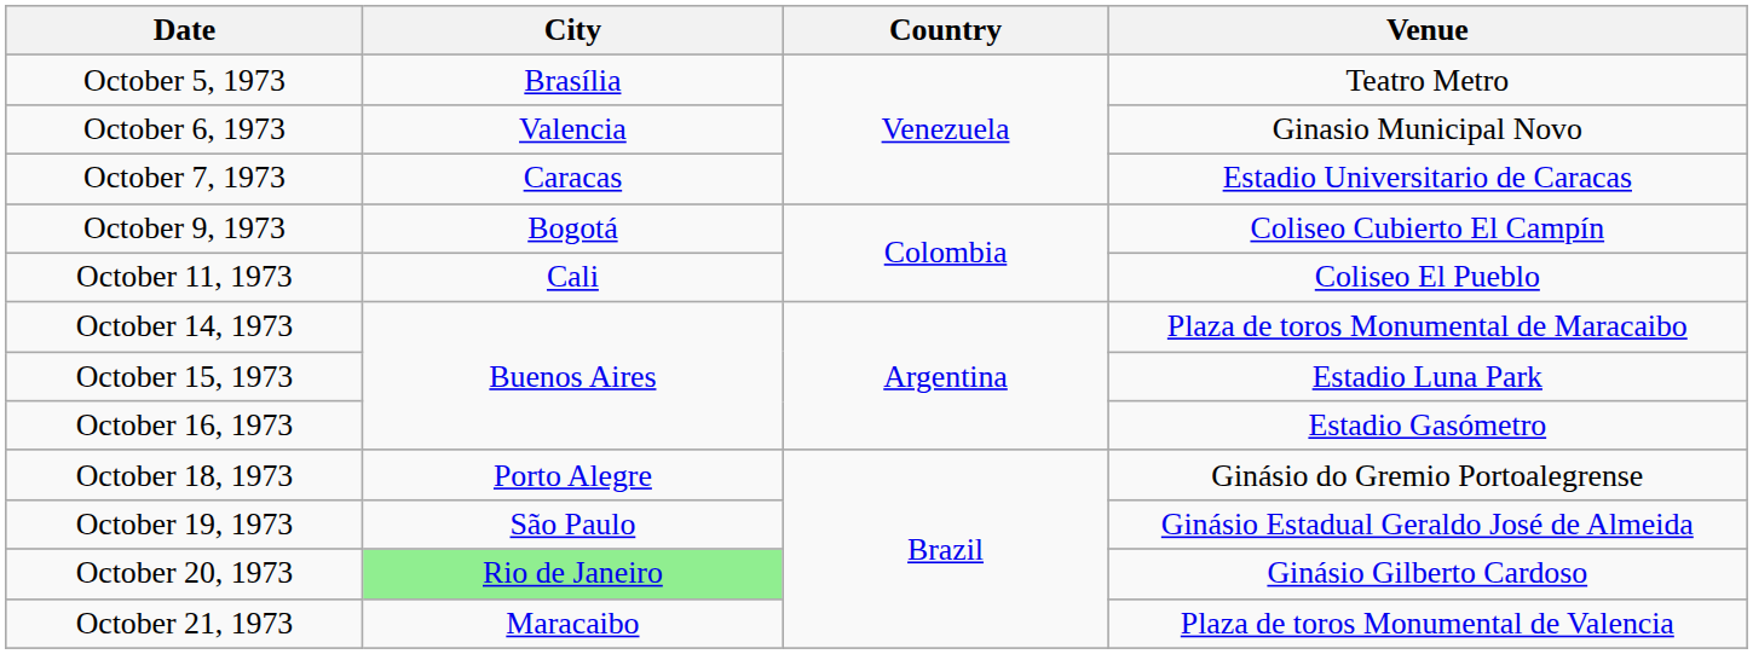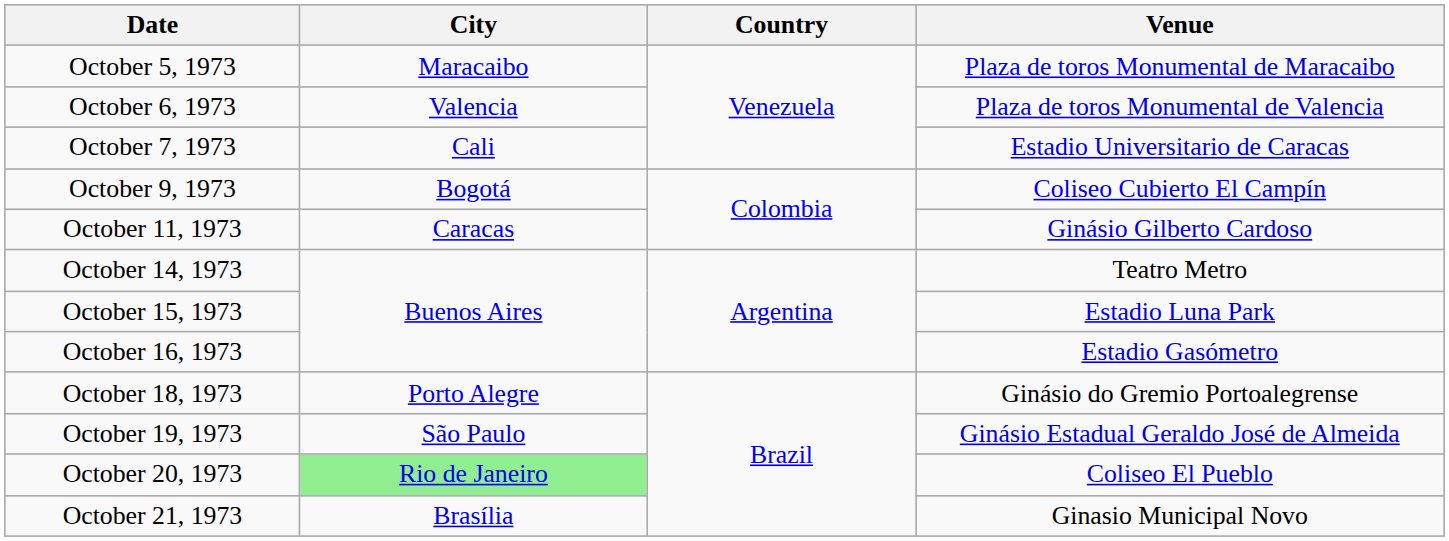October 5, 1973 | City: Brasília -> Maracaibo
October 5, 1973 | Venue: Teatro Metro -> Plaza de toros Monumental de Maracaibo
October 6, 1973 | Venue: Ginasio Municipal Novo -> Plaza de toros Monumental de Valencia
October 7, 1973 | City: Caracas -> Cali
October 11, 1973 | City: Cali -> Caracas
October 11, 1973 | Venue: Coliseo El Pueblo -> Ginásio Gilberto Cardoso
October 14, 1973 | Venue: Plaza de toros Monumental de Maracaibo -> Teatro Metro
October 20, 1973 | Venue: Ginásio Gilberto Cardoso -> Coliseo El Pueblo
October 21, 1973 | City: Maracaibo -> Brasília
October 21, 1973 | Venue: Plaza de toros Monumental de Valencia -> Ginasio Municipal Novo
